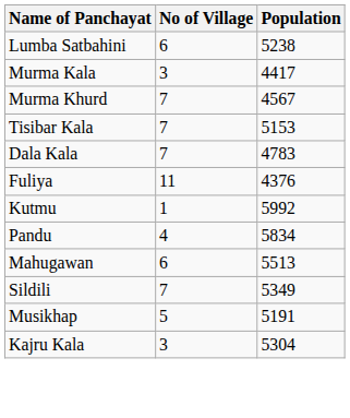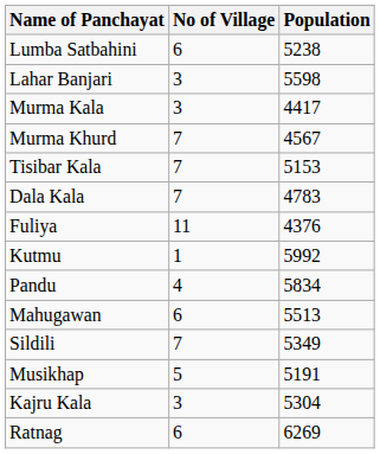+ row: Lahar Banjari | 3 | 5598
+ row: Ratnag | 6 | 6269
